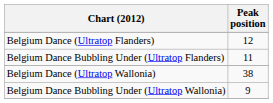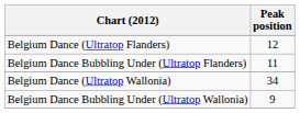Belgium Dance (Ultratop Wallonia) | Peak position: 38 -> 34
